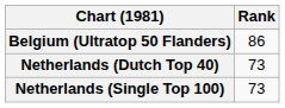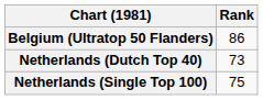Netherlands (Single Top 100) | Rank: 73 -> 75
